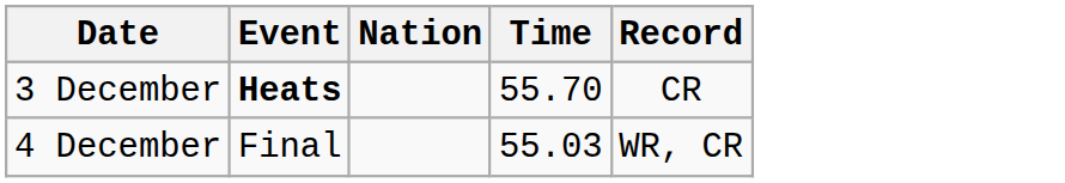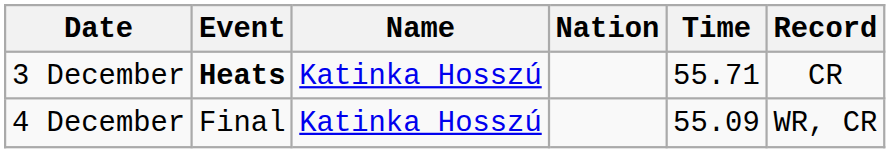+ column: Name | Katinka Hosszú | Katinka Hosszú
3 December | Time: 55.70 -> 55.71
4 December | Time: 55.03 -> 55.09
